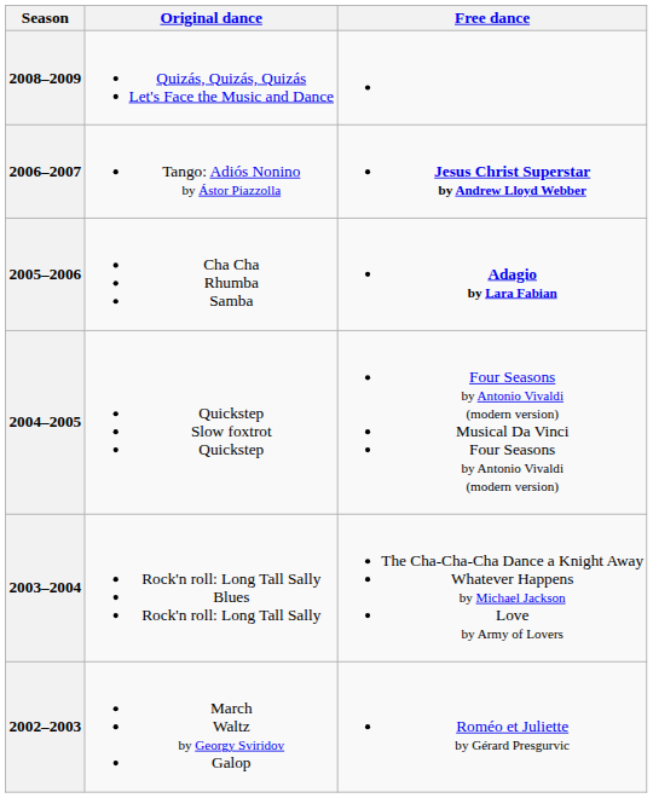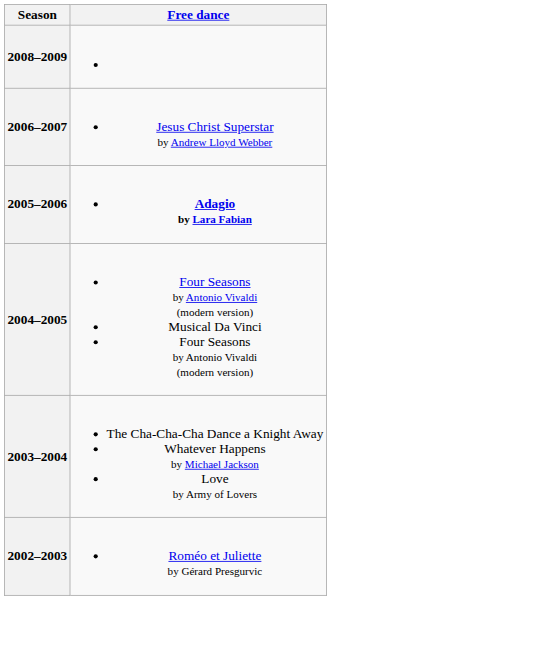- column: Original dance | Quizás, Quizás, Quizás Let's Face the Music and Dance | Tango: Adiós Nonino by Ástor Piazzolla | Cha Cha Rhumba Samba | Quickstep Slow foxtrot Quickstep | Rock'n roll: Long Tall Sally Blues Rock'n roll: Long Tall Sally | March Waltz by Georgy Sviridov Galop
2006–2007 | Free dance: bold -> normal
